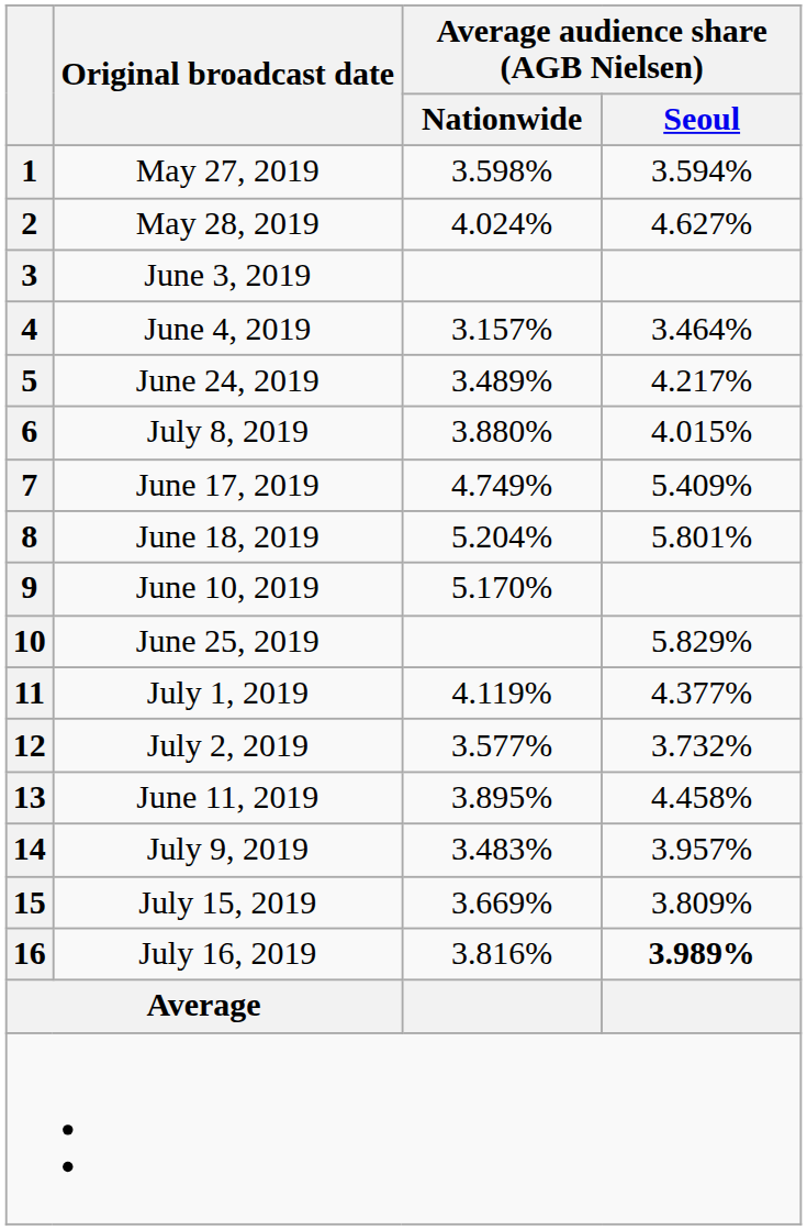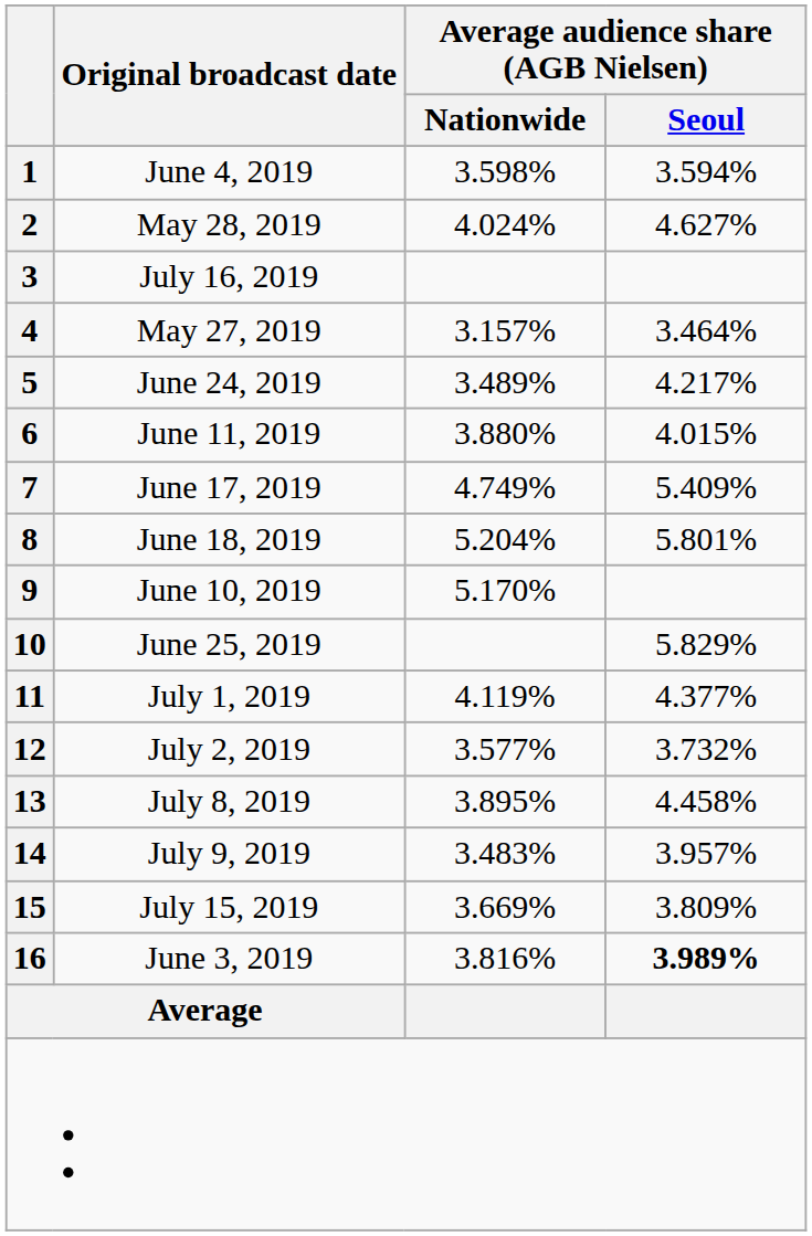1 | Original broadcast date: May 27, 2019 -> June 4, 2019
3 | Original broadcast date: June 3, 2019 -> July 16, 2019
4 | Original broadcast date: June 4, 2019 -> May 27, 2019
6 | Original broadcast date: July 8, 2019 -> June 11, 2019
13 | Original broadcast date: June 11, 2019 -> July 8, 2019
16 | Original broadcast date: July 16, 2019 -> June 3, 2019
